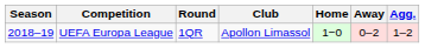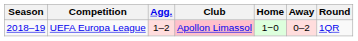columns swapped: Round <-> Agg.
UEFA Europa League | Club: no background -> pink background
